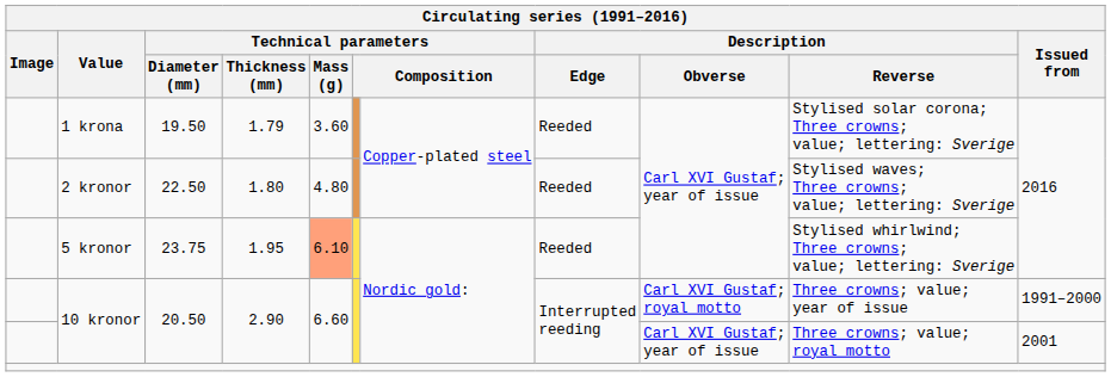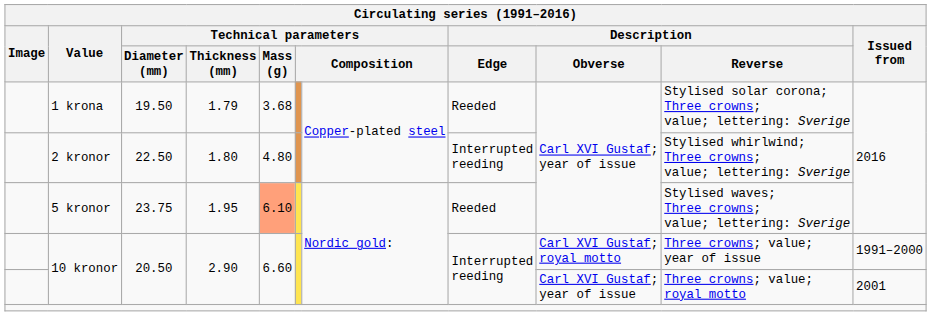1 krona | Technical parameters / Mass (g): 3.60 -> 3.68
2 kronor | Description / Edge: Reeded -> Interrupted reeding
2 kronor | Description / Reverse: Stylised waves; Three crowns; value; lettering: Sverige -> Stylised whirlwind; Three crowns; value; lettering: Sverige
5 kronor | Description / Reverse: Stylised whirlwind; Three crowns; value; lettering: Sverige -> Stylised waves; Three crowns; value; lettering: Sverige
